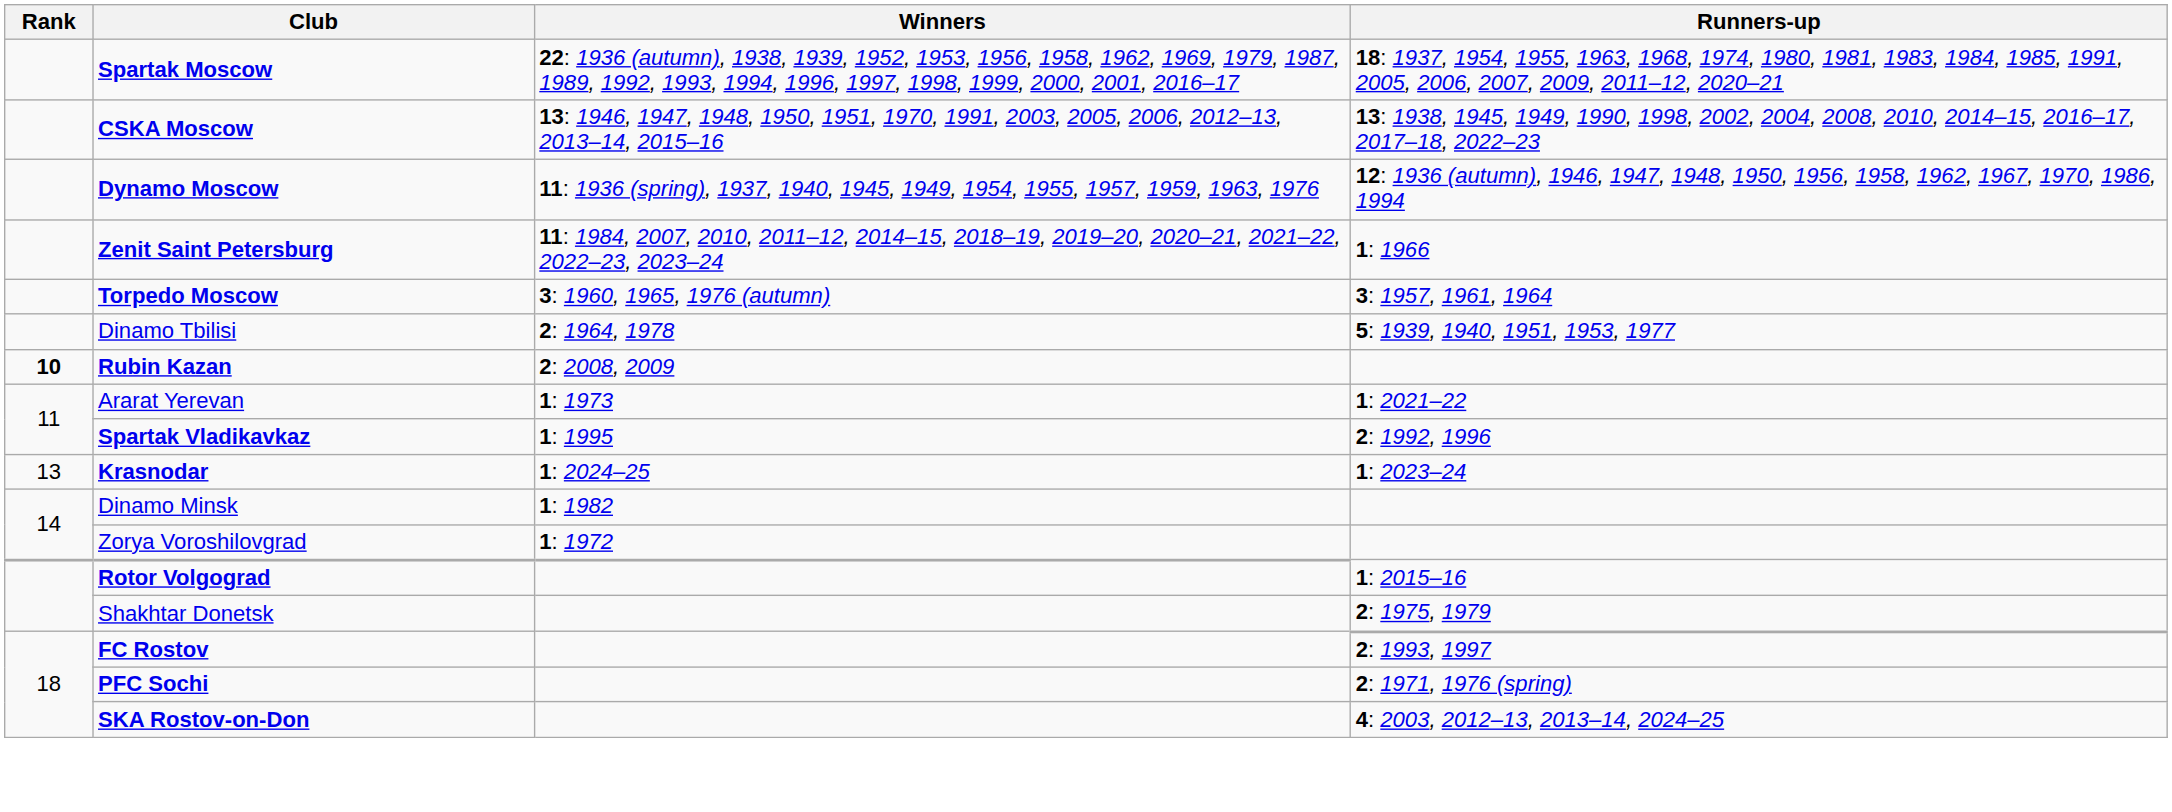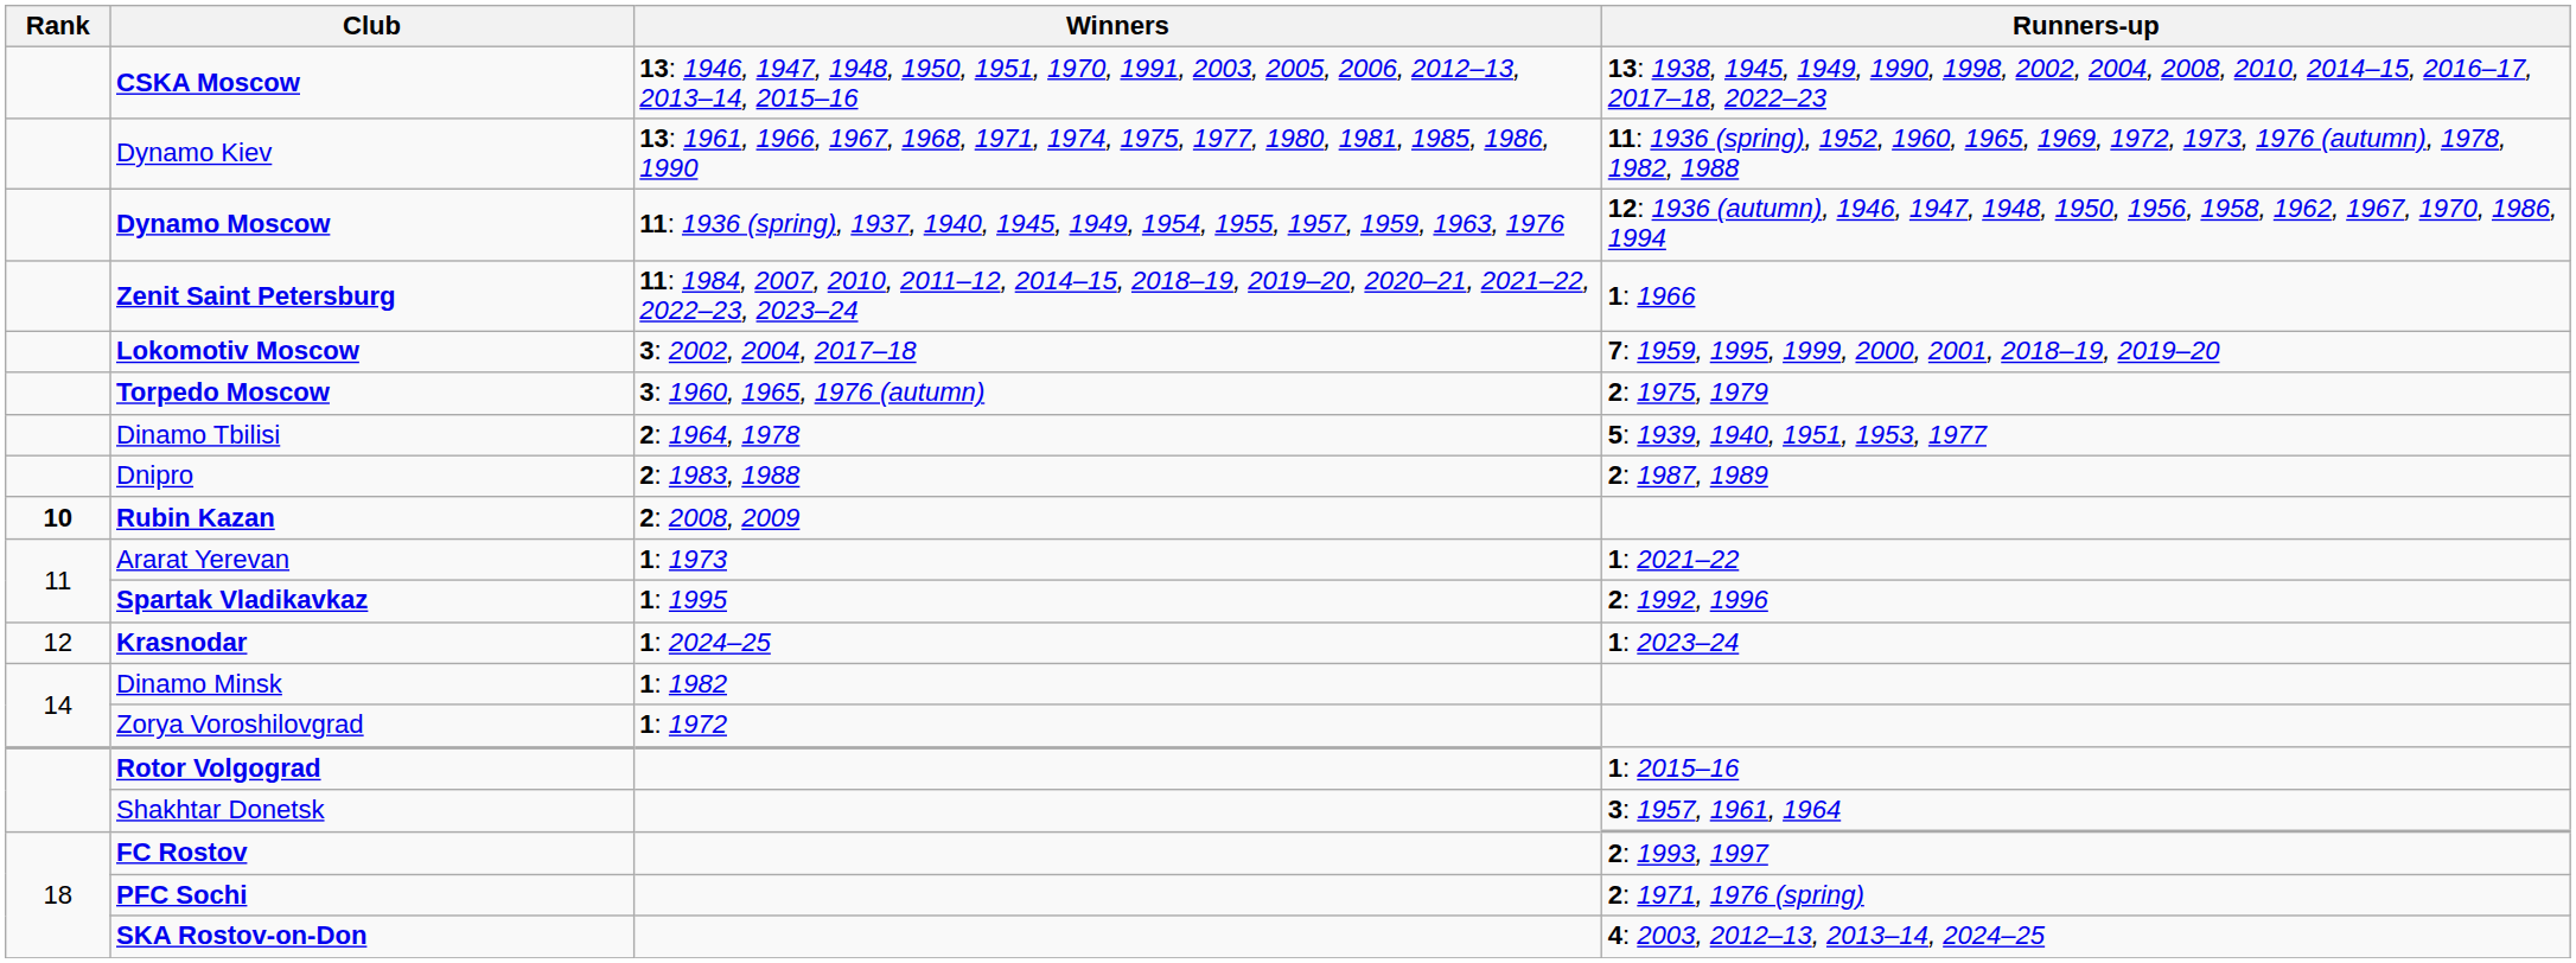- row: Spartak Moscow | 22: 1936 (autumn), 1938, 1939, 1952, 1953, 1956, 1958, 1962, 1969, 1979, 1987, 1989, 1992, 1993, 1994, 1996, 1997, 1998, 1999, 2000, 2001, 2016–17 | 18: 1937, 1954, 1955, 1963, 1968, 1974, 1980, 1981, 1983, 1984, 1985, 1991, 2005, 2006, 2007, 2009, 2011–12, 2020–21
+ row: Dynamo Kiev | 13: 1961, 1966, 1967, 1968, 1971, 1974, 1975, 1977, 1980, 1981, 1985, 1986, 1990 | 11: 1936 (spring), 1952, 1960, 1965, 1969, 1972, 1973, 1976 (autumn), 1978, 1982, 1988
+ row: Lokomotiv Moscow | 3: 2002, 2004, 2017–18 | 7: 1959, 1995, 1999, 2000, 2001, 2018–19, 2019–20
Torpedo Moscow | Runners-up: 3: 1957, 1961, 1964 -> 2: 1975, 1979
+ row: Dnipro | 2: 1983, 1988 | 2: 1987, 1989
Krasnodar | Rank: 13 -> 12
Shakhtar Donetsk | Runners-up: 2: 1975, 1979 -> 3: 1957, 1961, 1964
